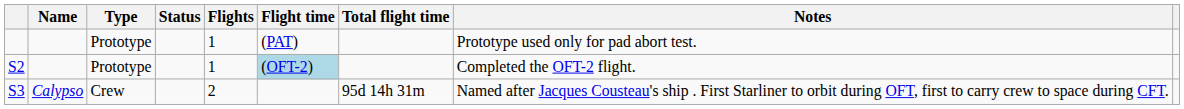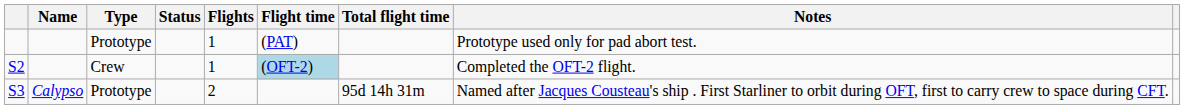S2 | Type: Prototype -> Crew
S3 | Type: Crew -> Prototype
